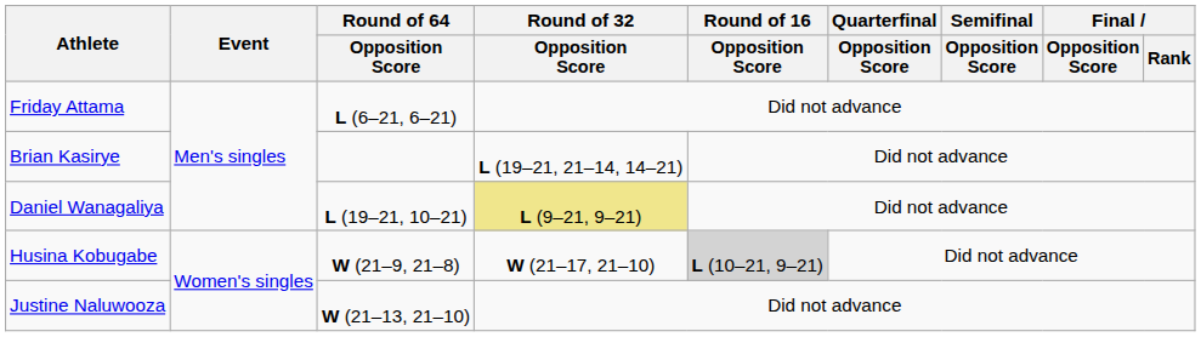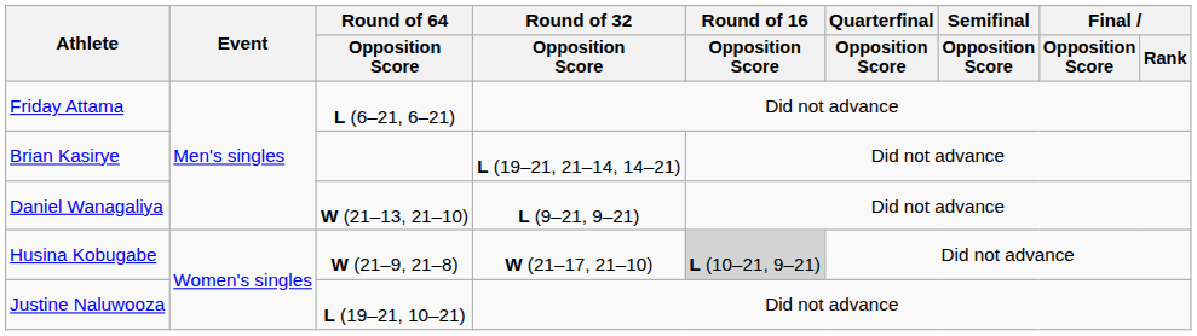Daniel Wanagaliya | Round of 64 / Opposition Score: L (19–21, 10–21) -> W (21–13, 21–10)
Daniel Wanagaliya | Round of 32 / Opposition Score: khaki background -> no background
Justine Naluwooza | Round of 64 / Opposition Score: W (21–13, 21–10) -> L (19–21, 10–21)
